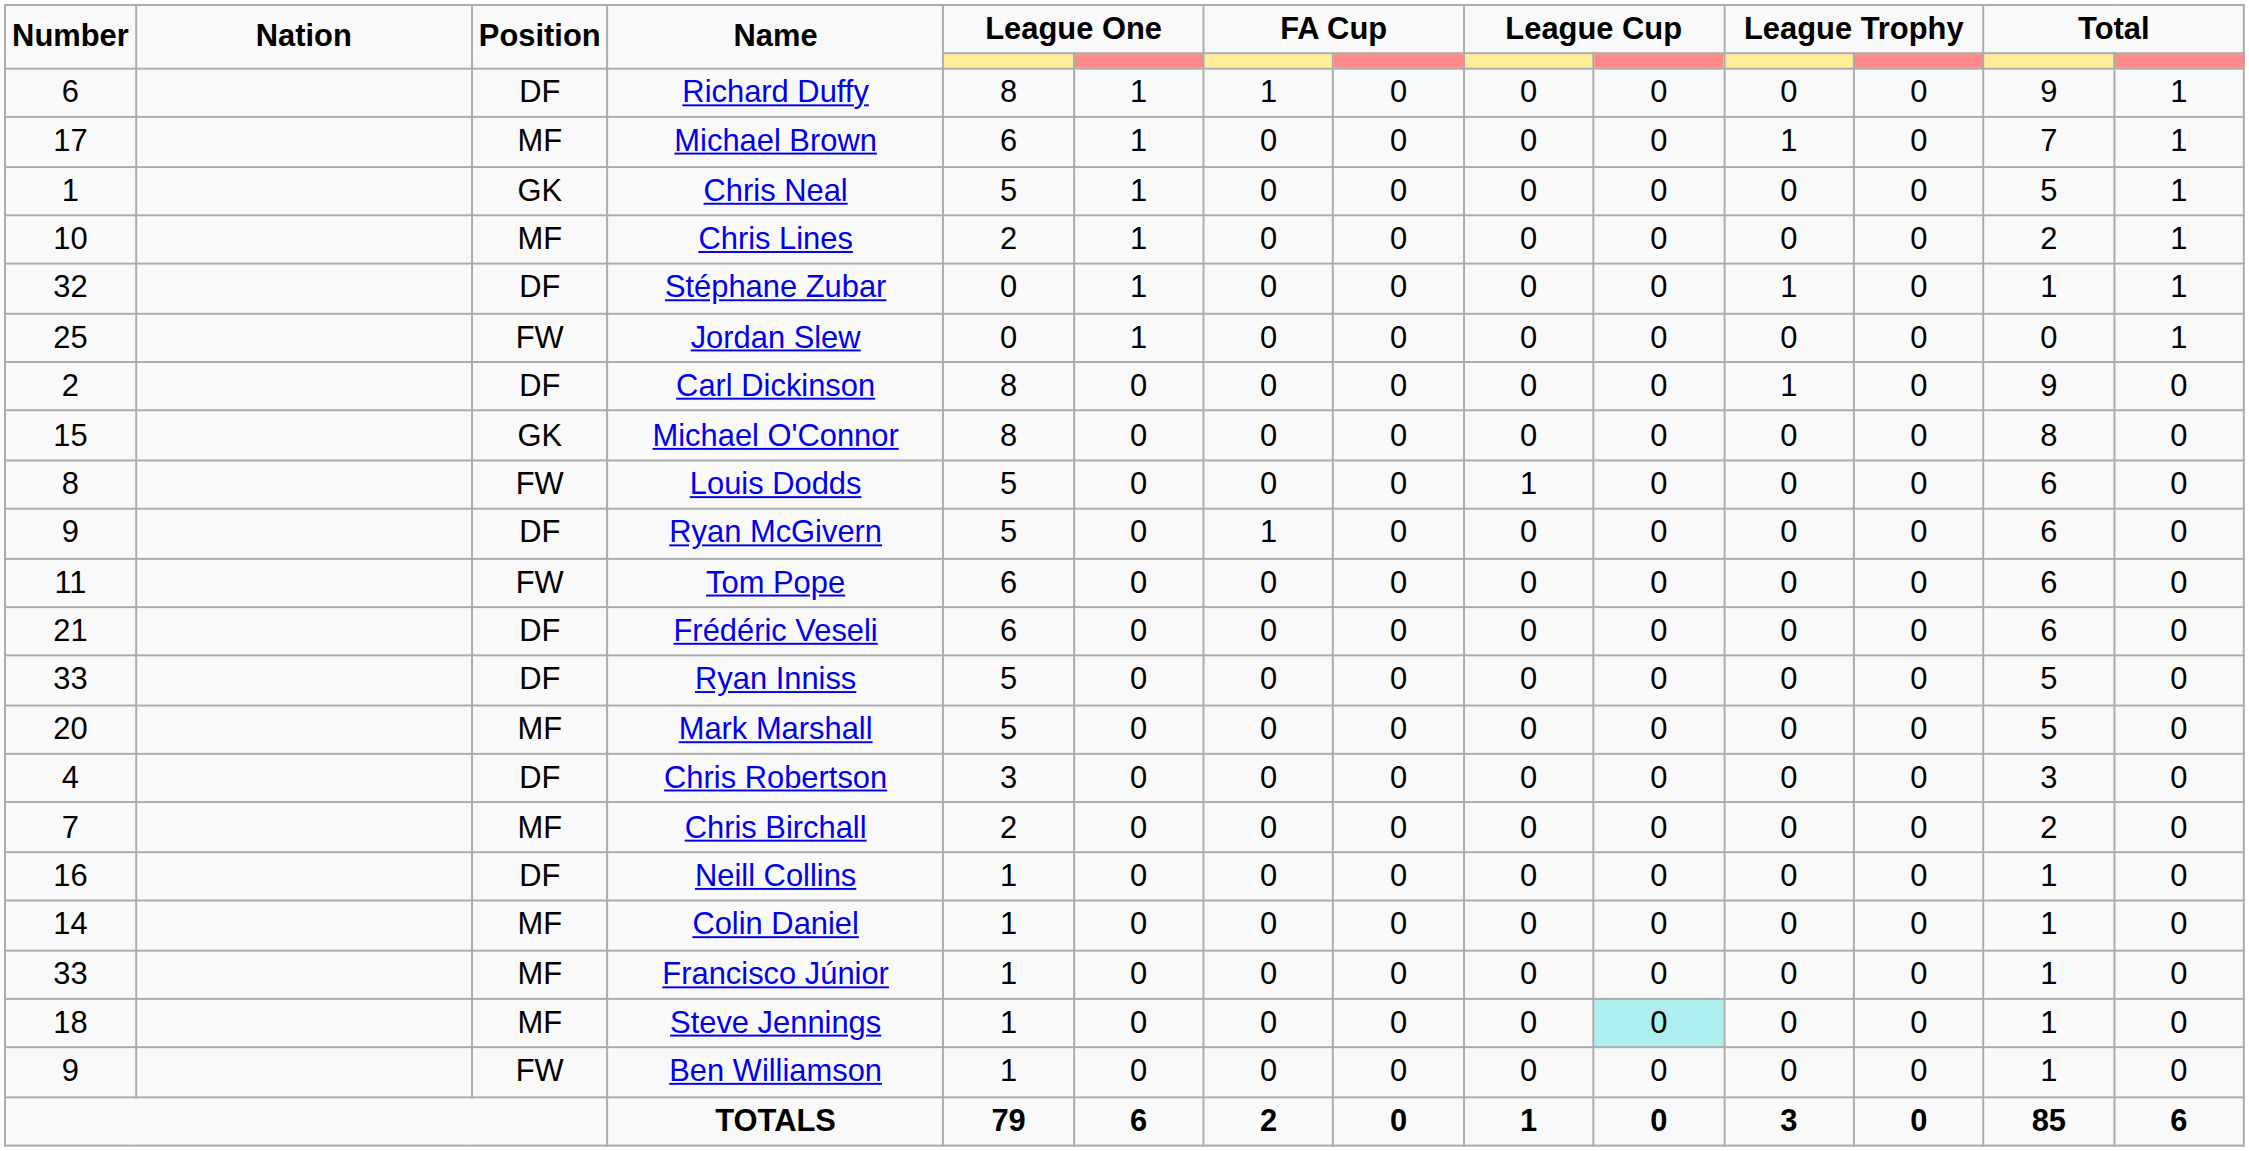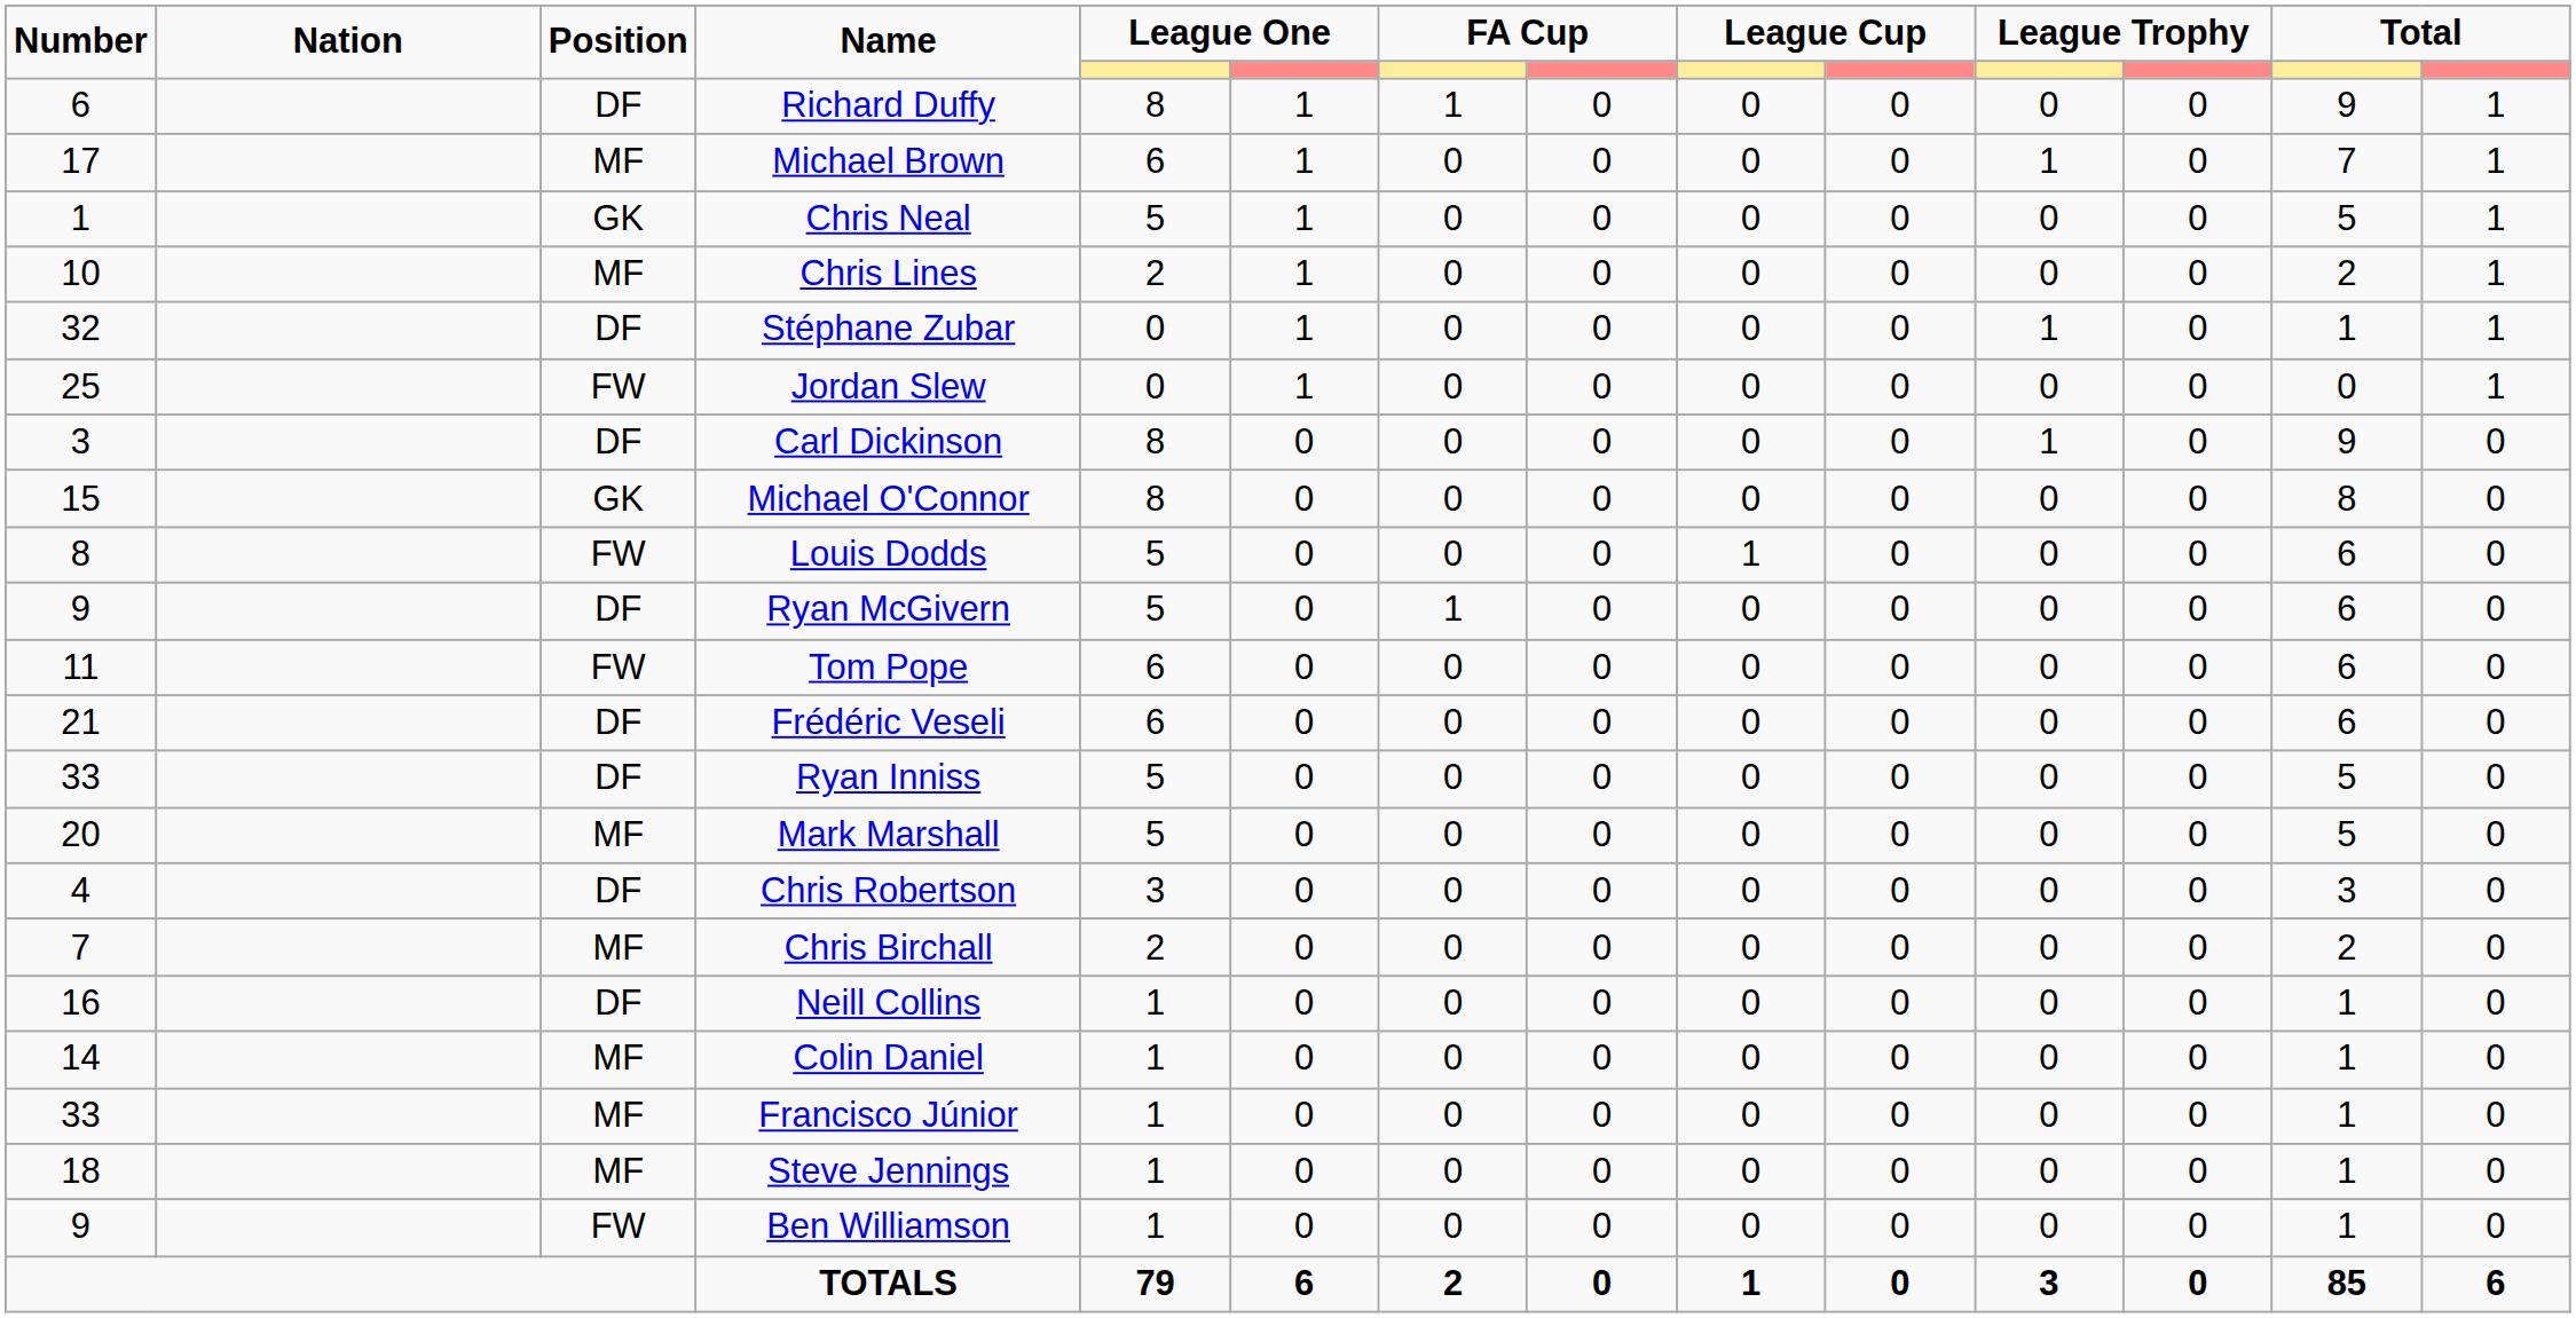Carl Dickinson | Number: 2 -> 3
Steve Jennings | column 10: paleturquoise background -> no background
